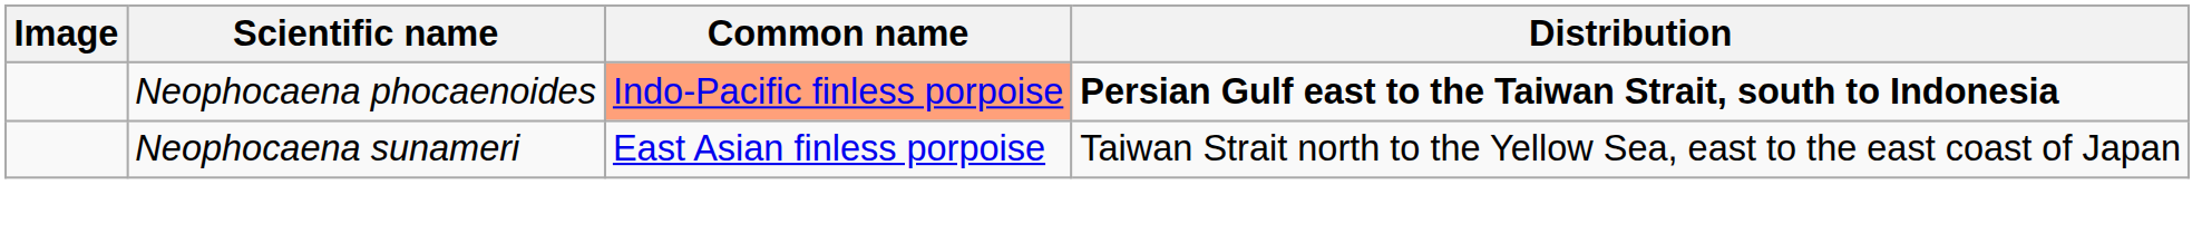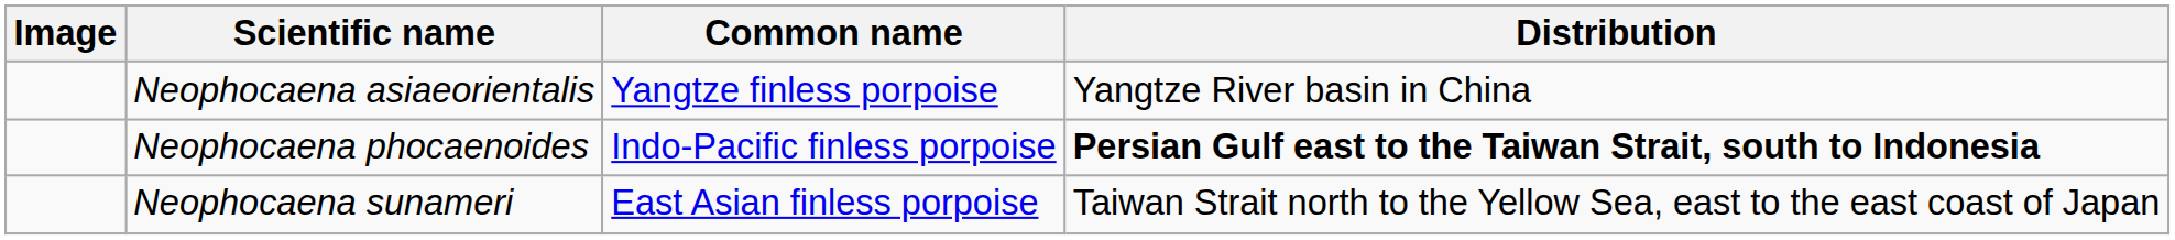+ row: Neophocaena asiaeorientalis | Yangtze finless porpoise | Yangtze River basin in China
Neophocaena phocaenoides | Common name: lightsalmon background -> no background
